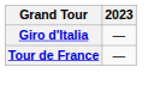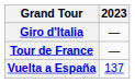+ row: Vuelta a España | 137
